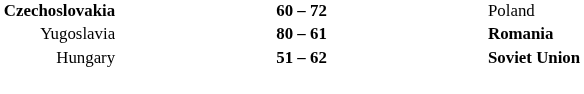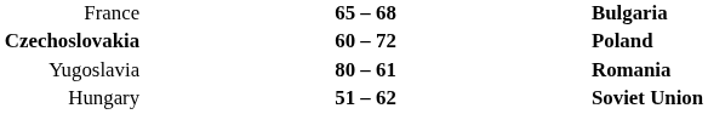+ row: France | 65 – 68 | Bulgaria
Czechoslovakia | column 3: normal -> bold
